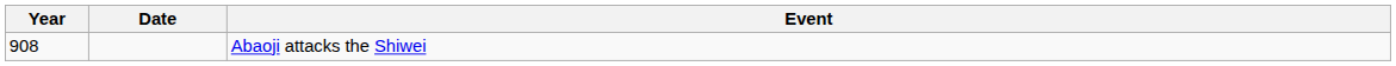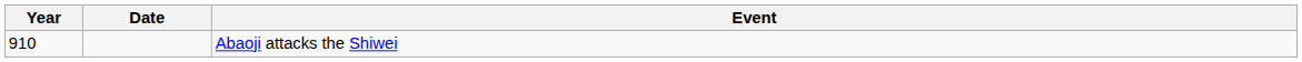Abaoji attacks the Shiwei | Year: 908 -> 910
